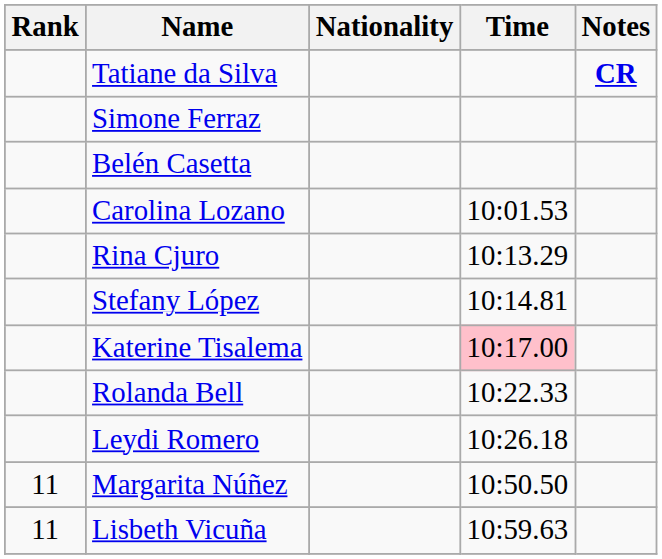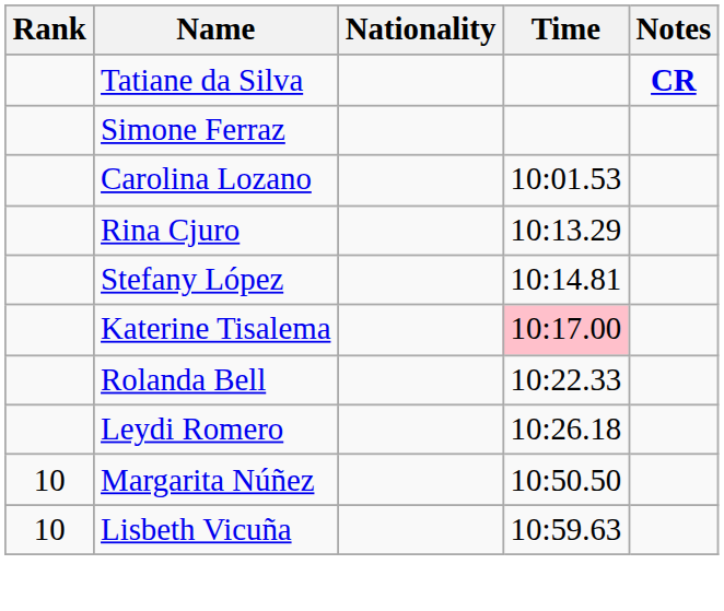- row: Belén Casetta
Margarita Núñez | Rank: 11 -> 10
Lisbeth Vicuña | Rank: 11 -> 10
